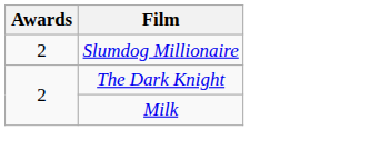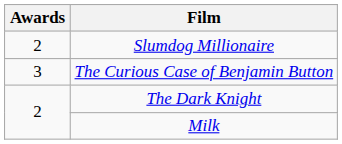+ row: 3 | The Curious Case of Benjamin Button
